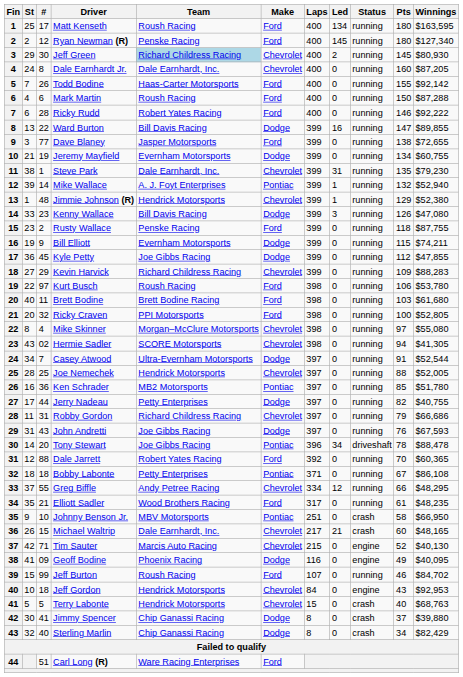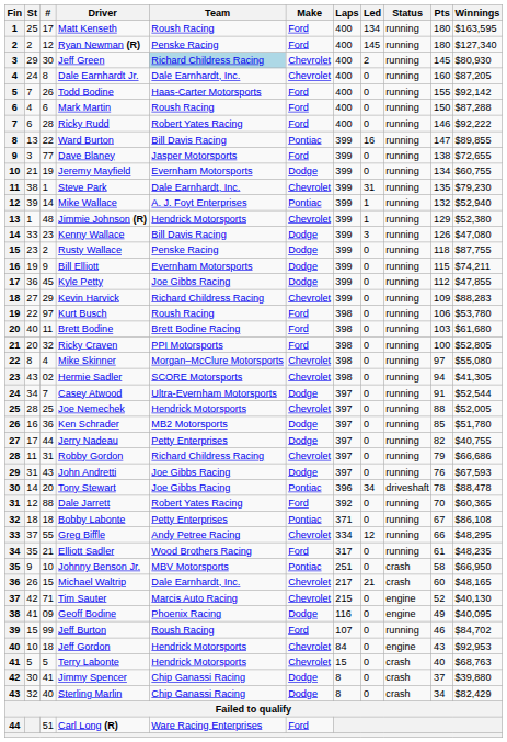Ward Burton | Make: Dodge -> Pontiac
Rusty Wallace | Make: Ford -> Dodge
Ken Schrader | Make: Pontiac -> Dodge
